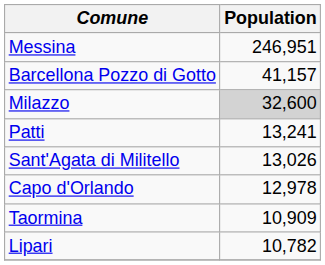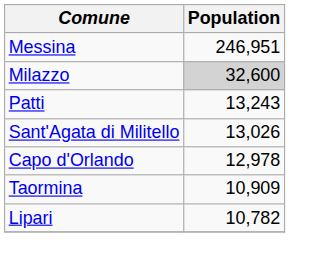- row: Barcellona Pozzo di Gotto | 41,157
Patti | Population: 13,241 -> 13,243
